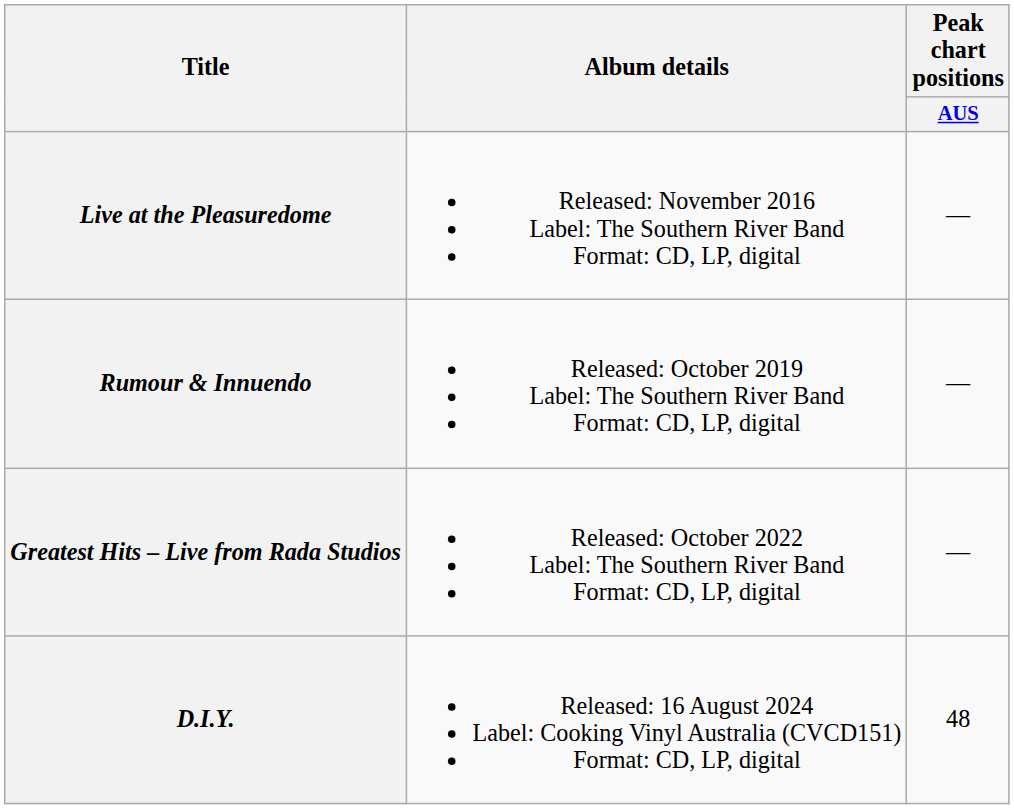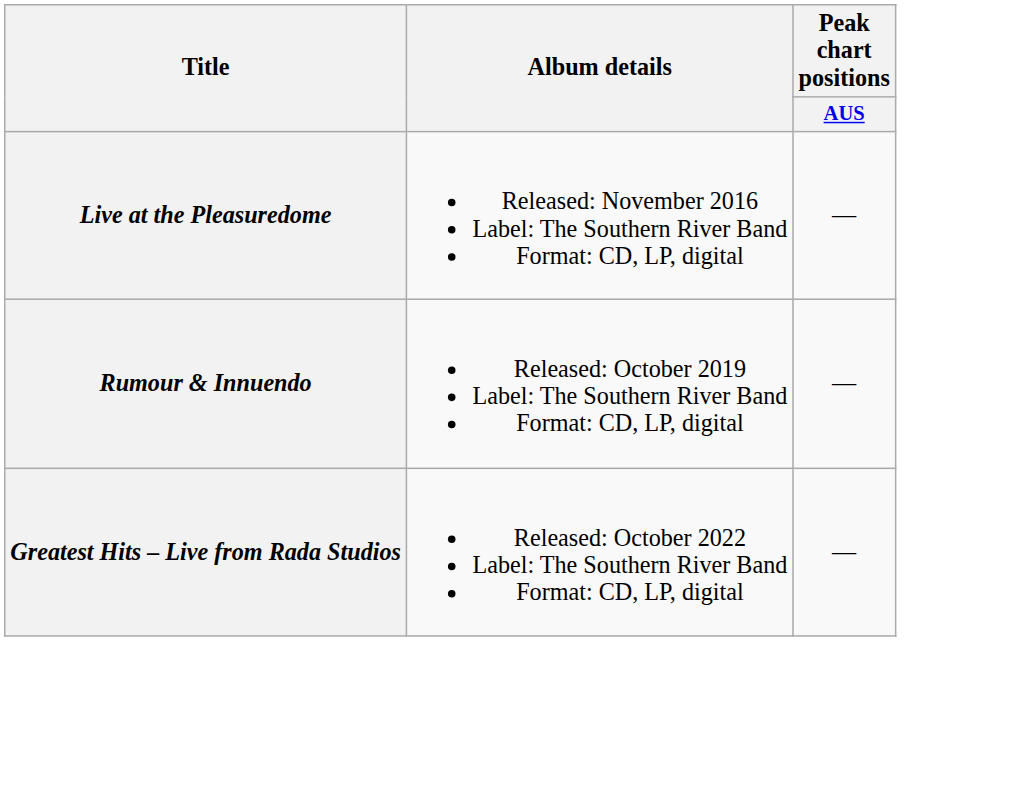- row: D.I.Y. | Released: 16 August 2024 Label: Cooking Vinyl Australia (CVCD151) Format: CD, LP, digital | 48
